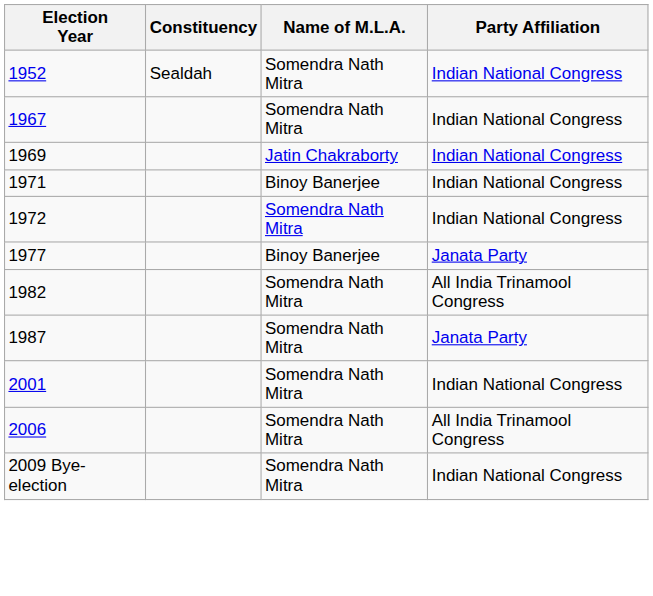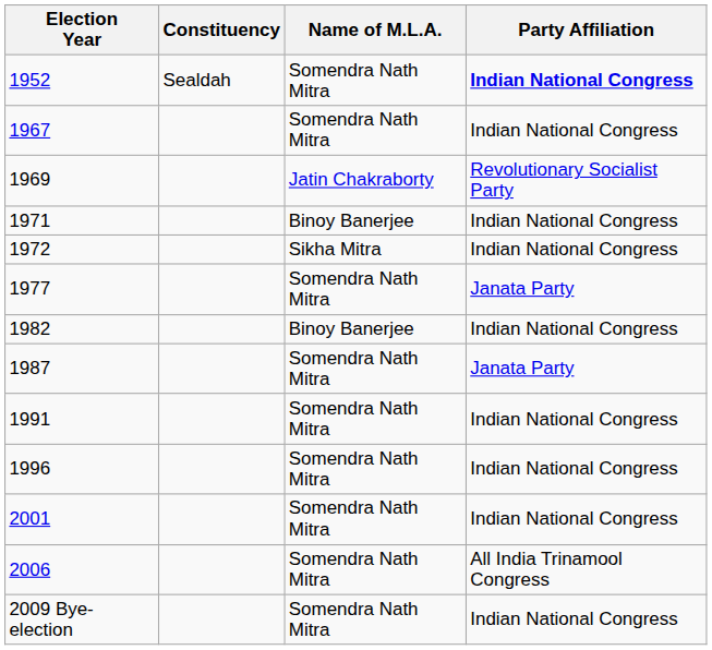1952 | Party Affiliation: normal -> bold
1969 | Party Affiliation: Indian National Congress -> Revolutionary Socialist Party
1972 | Name of M.L.A.: Somendra Nath Mitra -> Sikha Mitra
1977 | Name of M.L.A.: Binoy Banerjee -> Somendra Nath Mitra
1982 | Name of M.L.A.: Somendra Nath Mitra -> Binoy Banerjee
1982 | Party Affiliation: All India Trinamool Congress -> Indian National Congress
+ row: 1991 | Somendra Nath Mitra | Indian National Congress
+ row: 1996 | Somendra Nath Mitra | Indian National Congress
